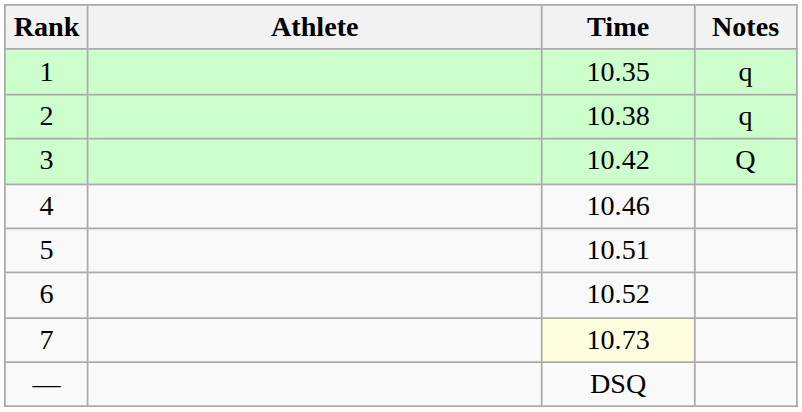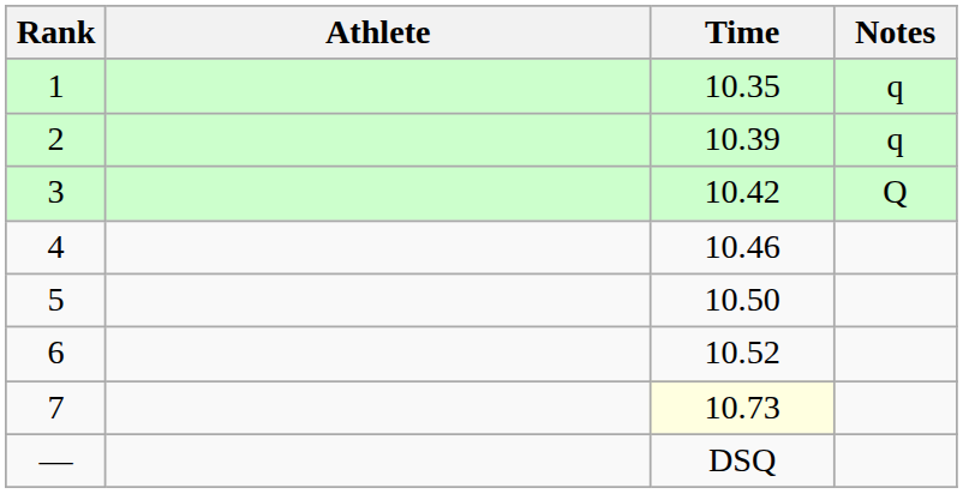2 | Time: 10.38 -> 10.39
5 | Time: 10.51 -> 10.50
